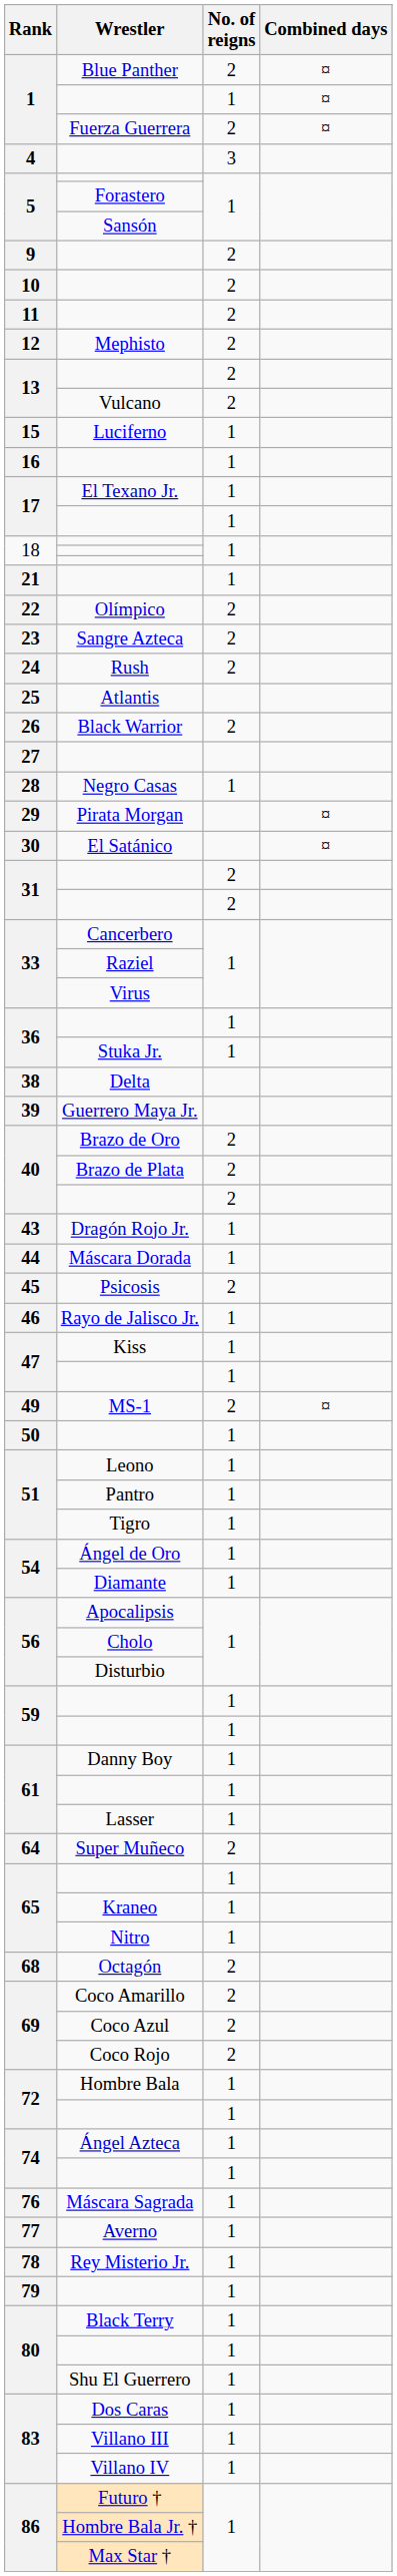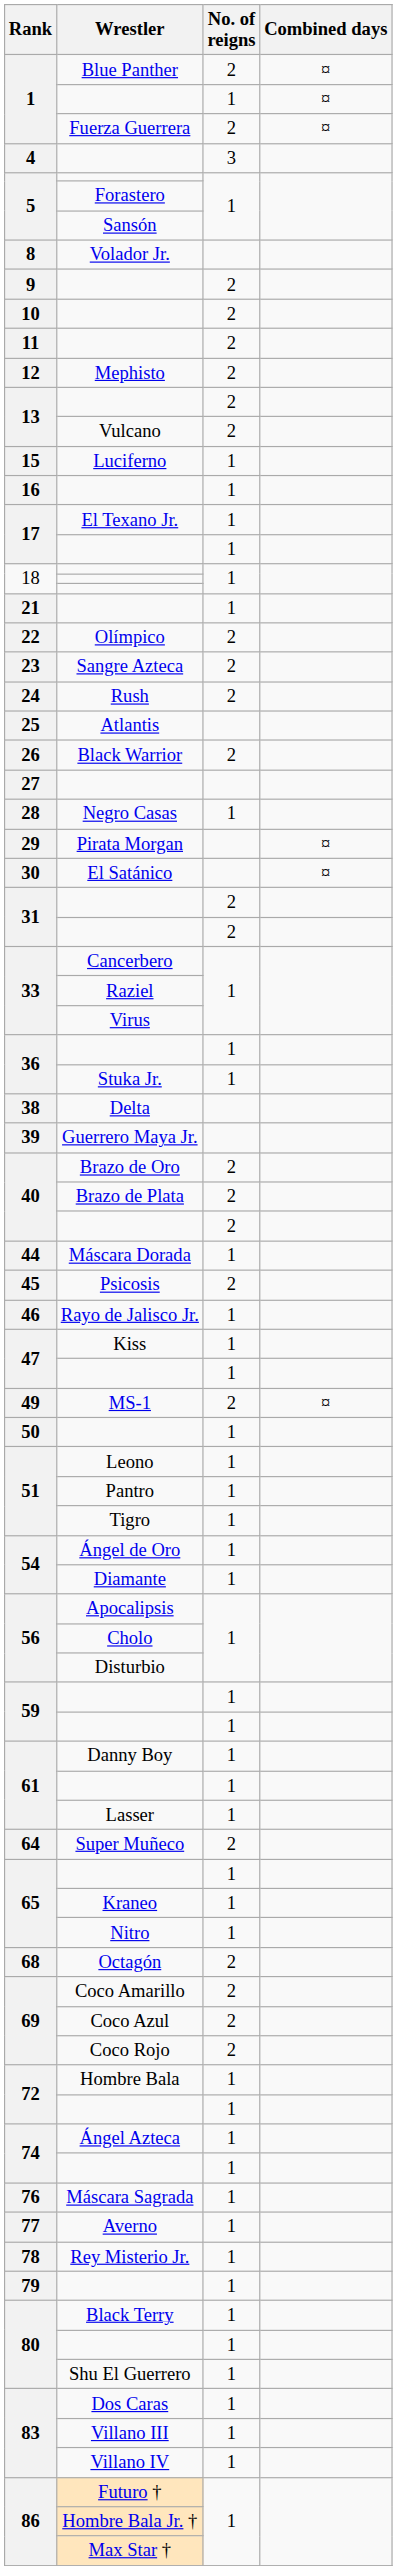+ row: 8 | Volador Jr.
- row: 43 | Dragón Rojo Jr. | 1
